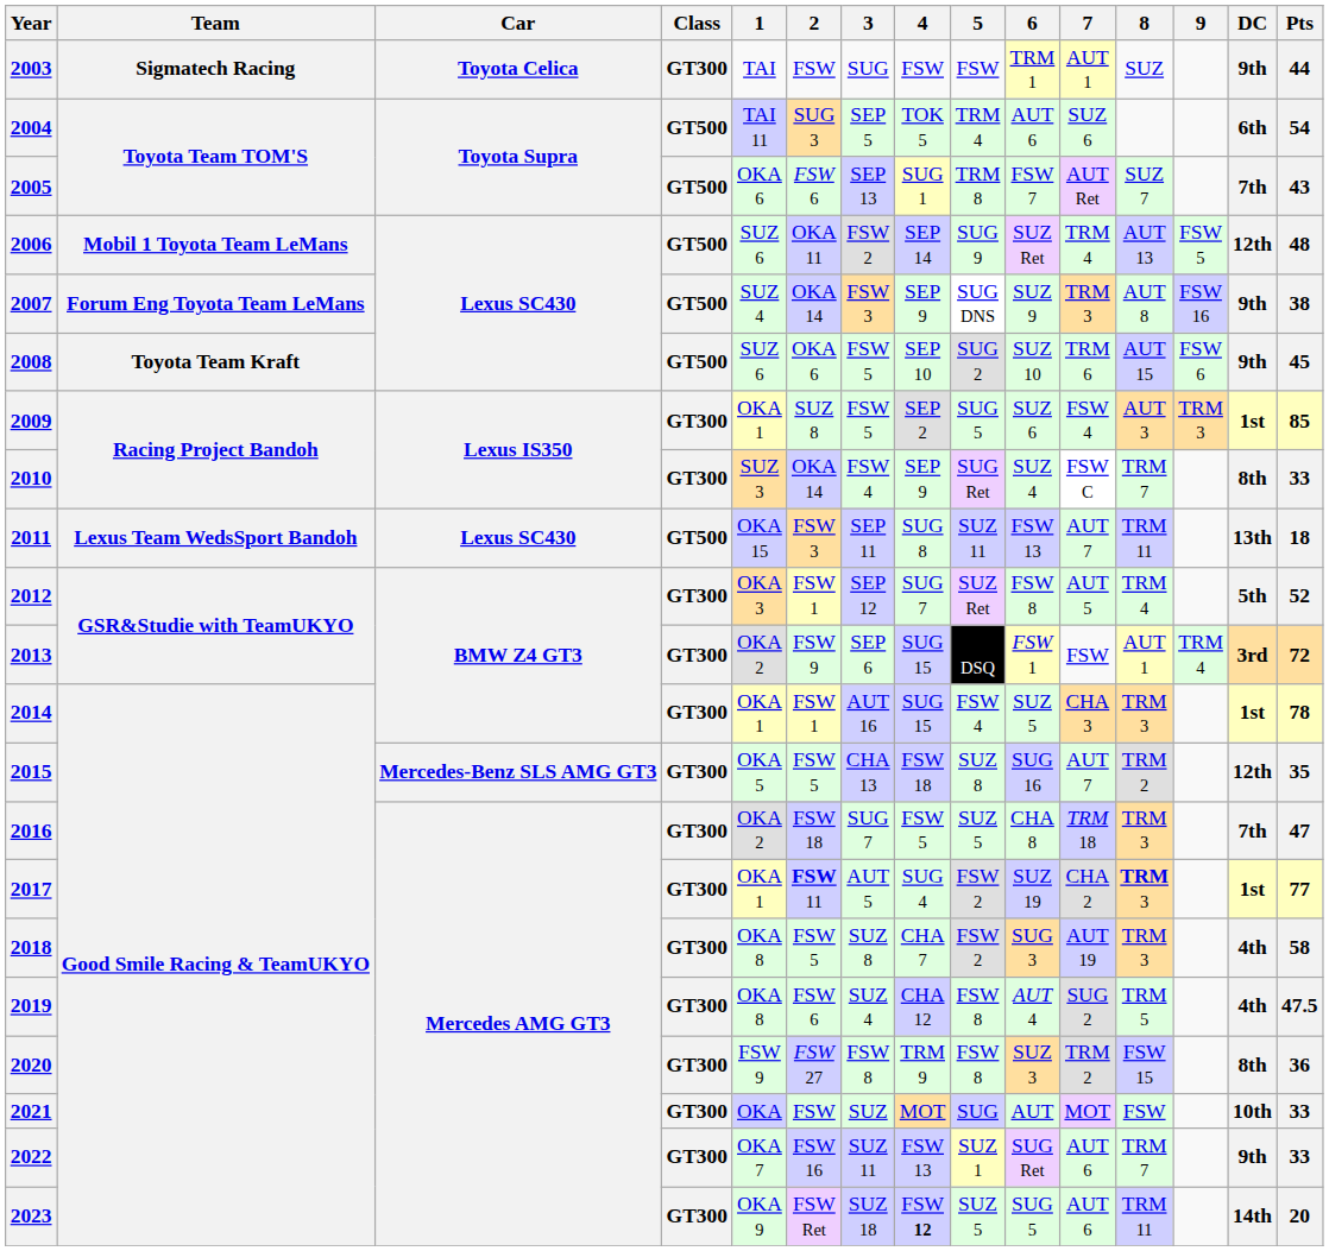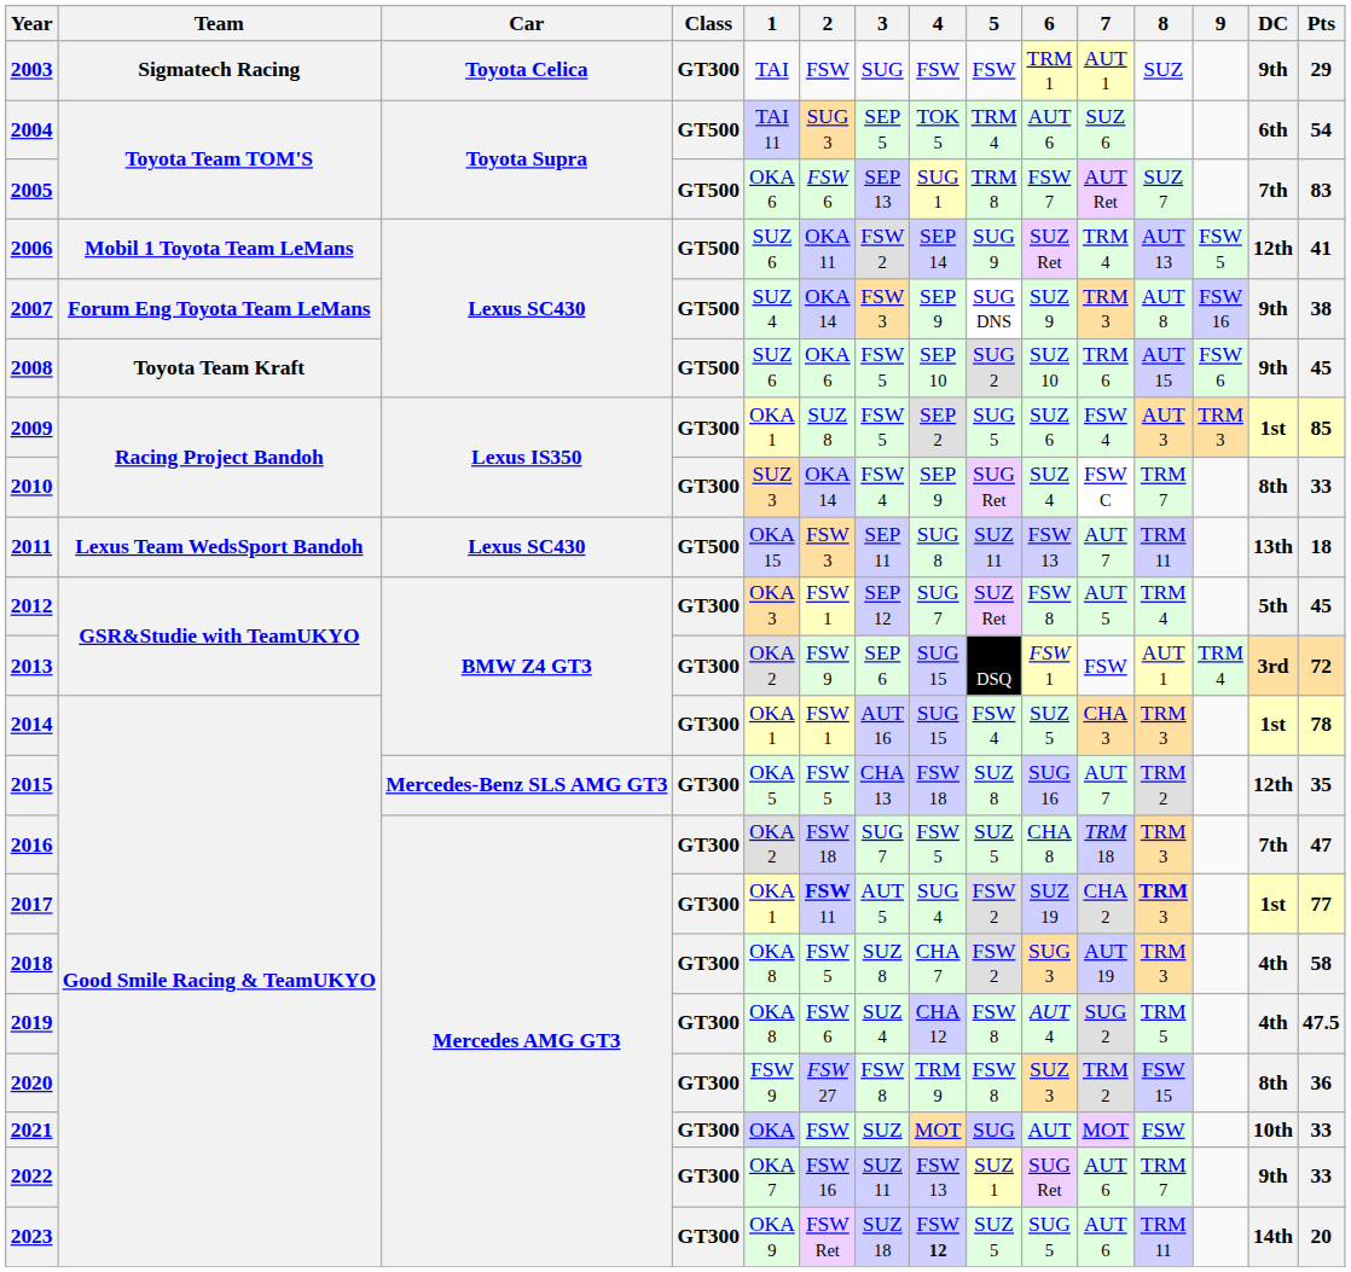2003 | Pts: 44 -> 29
2005 | Pts: 43 -> 83
2006 | Pts: 48 -> 41
2012 | Pts: 52 -> 45
